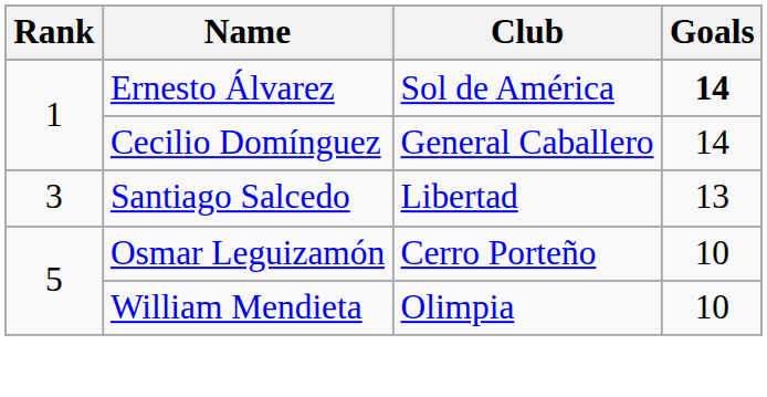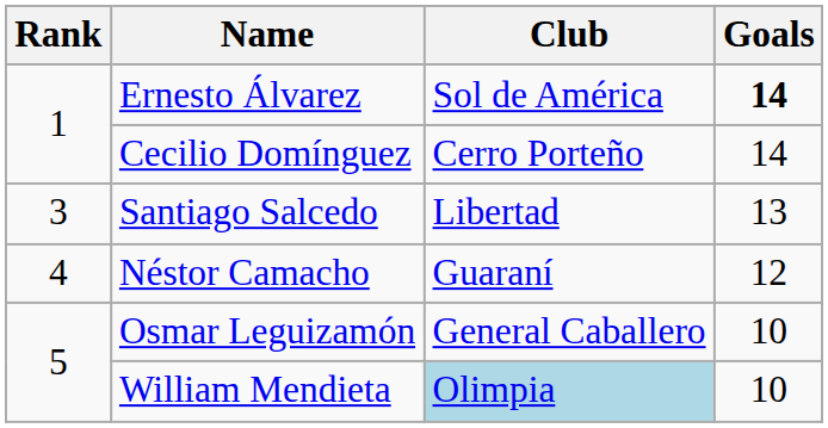Cecilio Domínguez | Club: General Caballero -> Cerro Porteño
+ row: 4 | Néstor Camacho | Guaraní | 12
Osmar Leguizamón | Club: Cerro Porteño -> General Caballero
William Mendieta | Club: no background -> lightblue background
